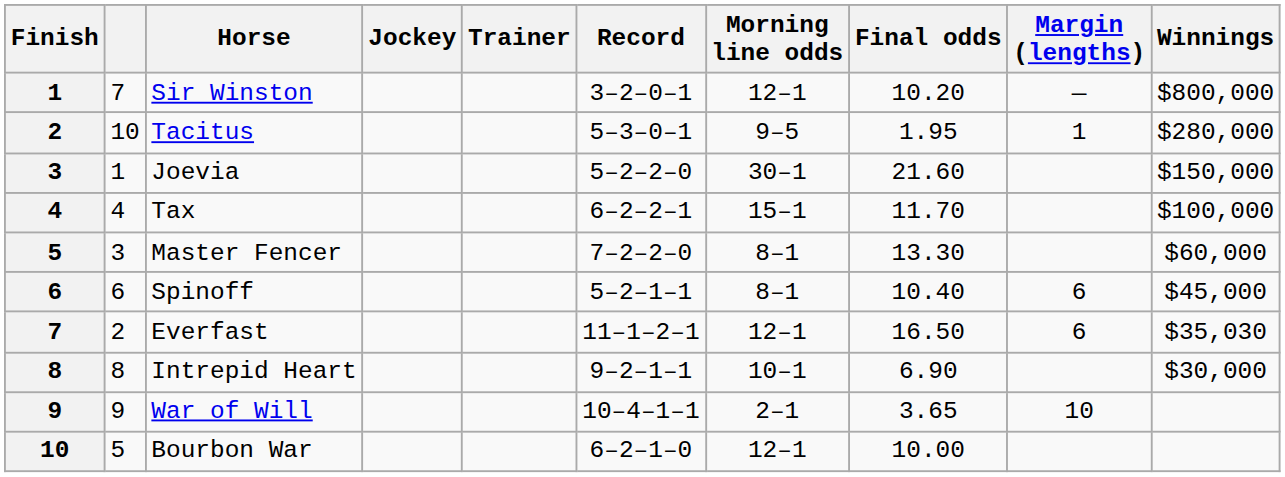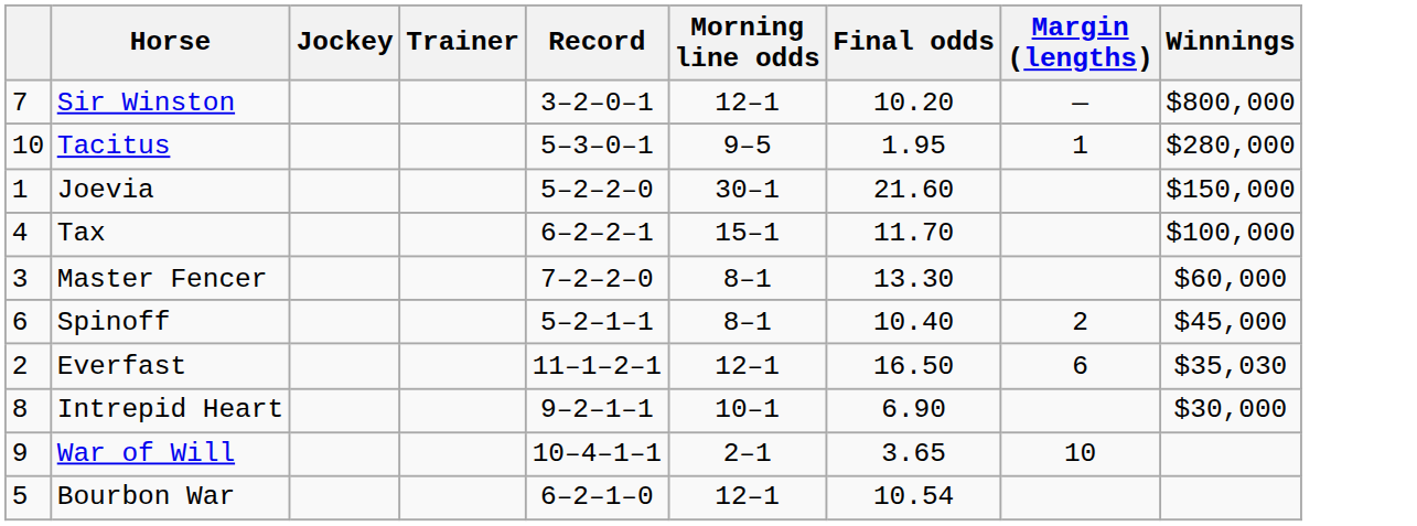- column: Finish | 1 | 2 | 3 | 4 | 5 | 6 | 7 | 8 | 9 | 10
Spinoff | Margin (lengths): 6 -> 2
Bourbon War | Final odds: 10.00 -> 10.54
